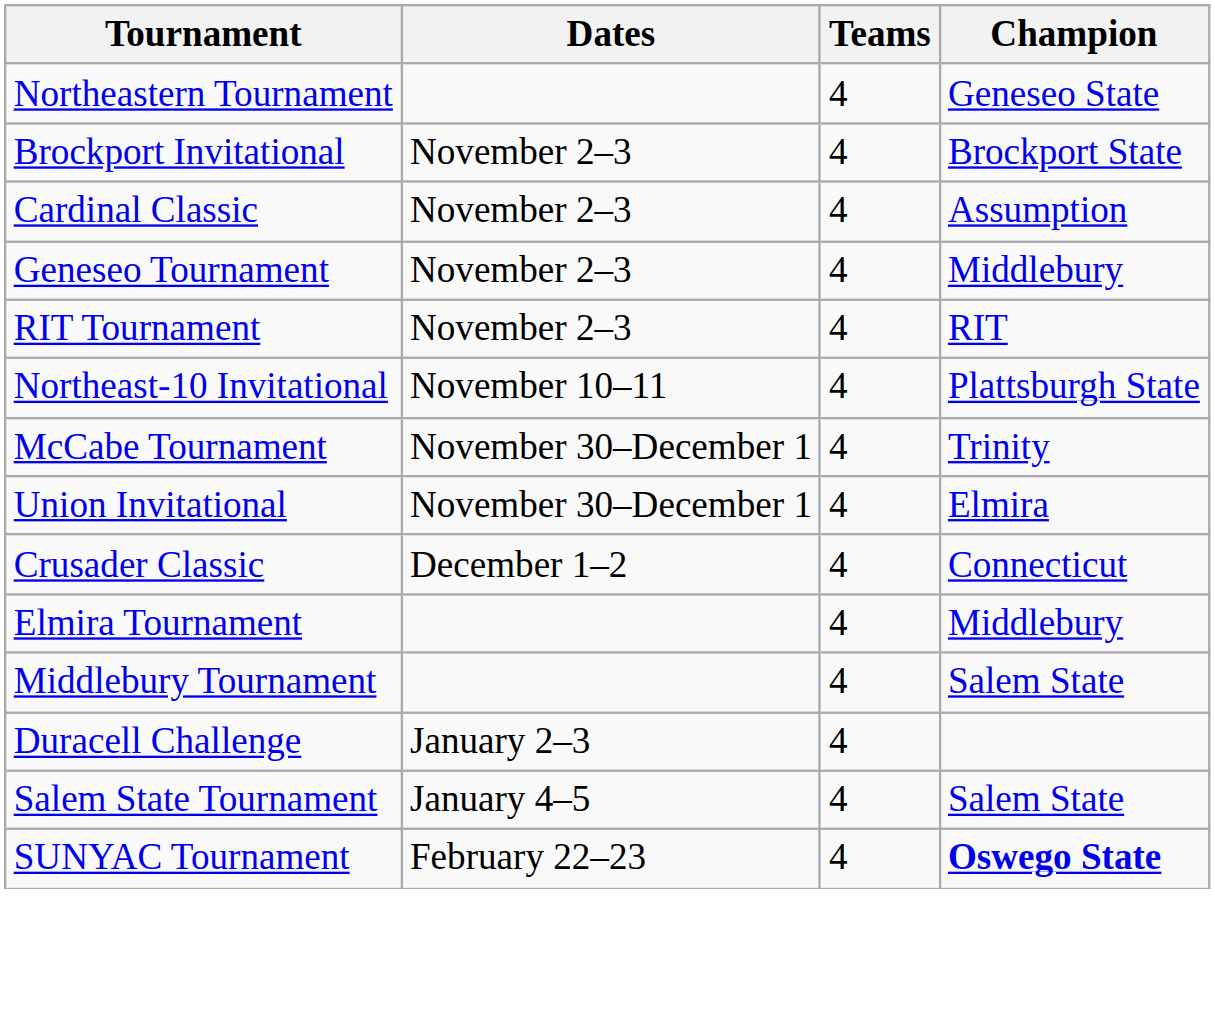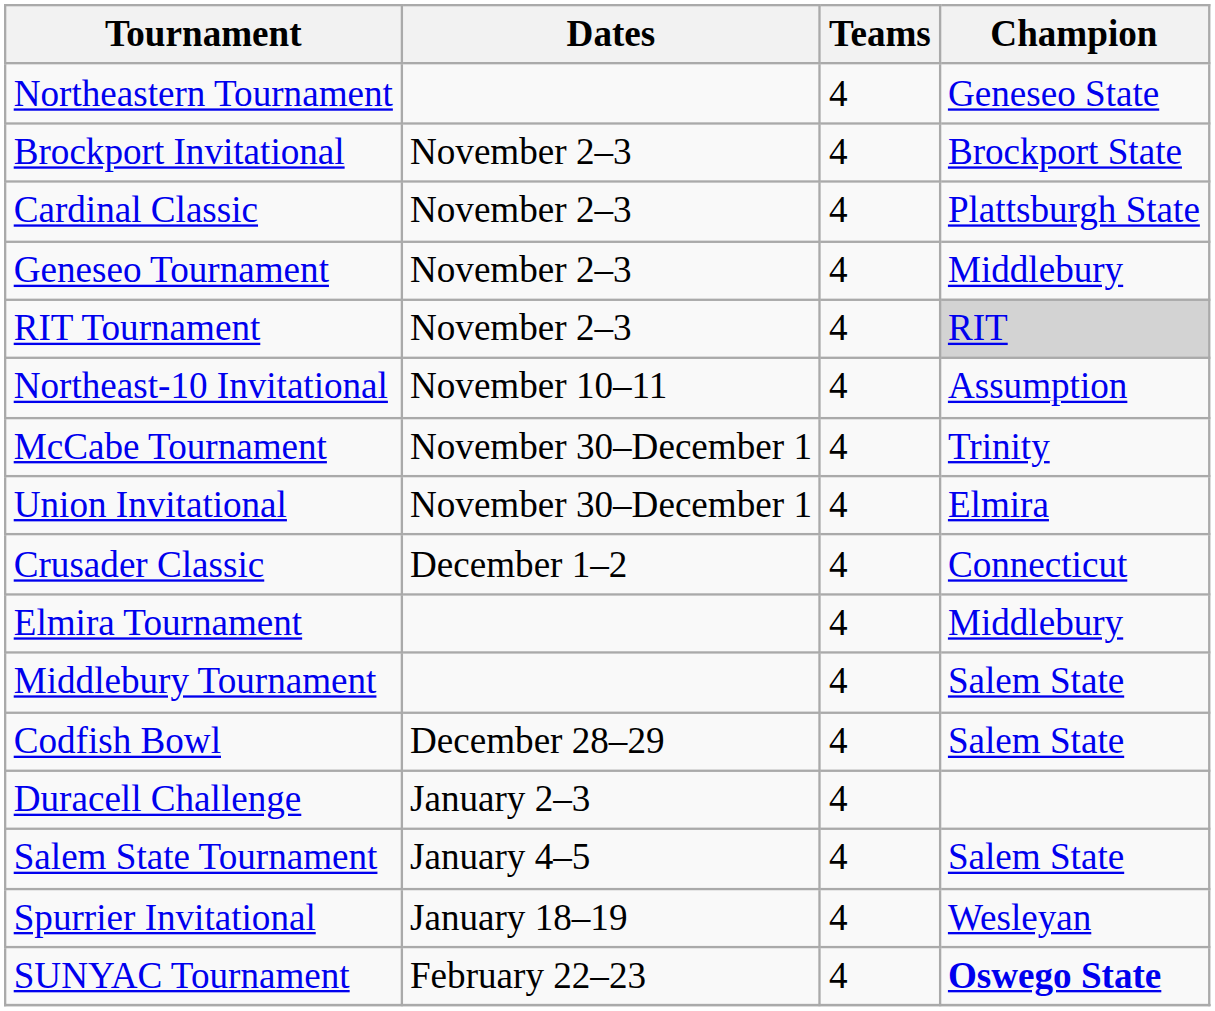Cardinal Classic | Champion: Assumption -> Plattsburgh State
RIT Tournament | Champion: no background -> lightgrey background
Northeast-10 Invitational | Champion: Plattsburgh State -> Assumption
+ row: Codfish Bowl | December 28–29 | 4 | Salem State
+ row: Spurrier Invitational | January 18–19 | 4 | Wesleyan
